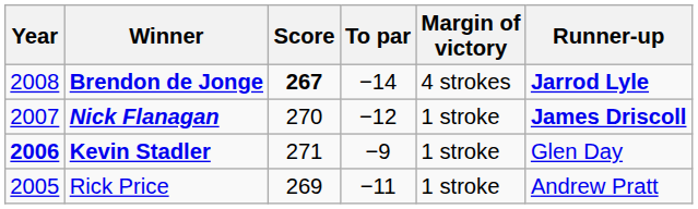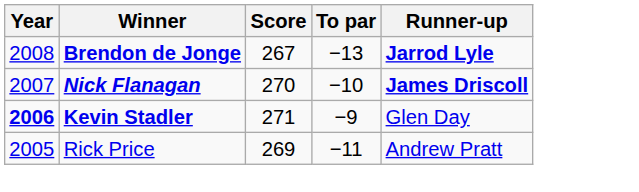- column: Margin of victory | 4 strokes | 1 stroke | 1 stroke | 1 stroke
Brendon de Jonge | Score: bold -> normal
Brendon de Jonge | To par: −14 -> −13
Nick Flanagan | To par: −12 -> −10
